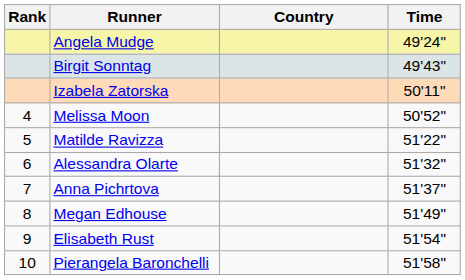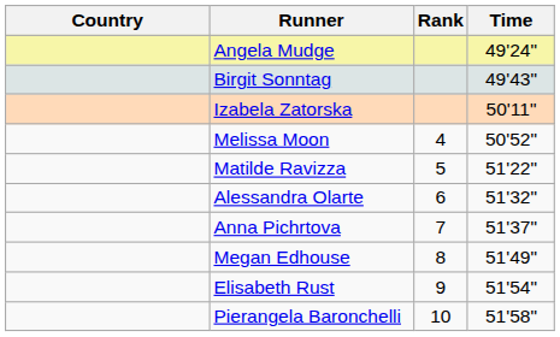columns swapped: Rank <-> Country
